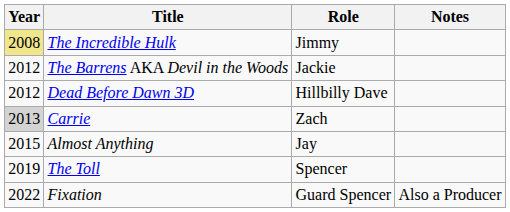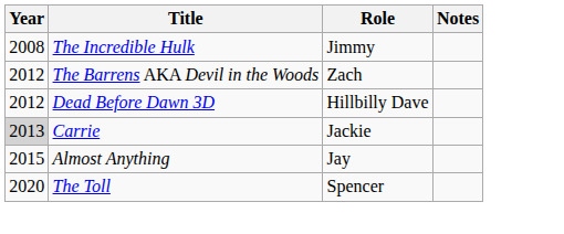The Incredible Hulk | Year: khaki background -> no background
The Barrens AKA Devil in the Woods | Role: Jackie -> Zach
Carrie | Role: Zach -> Jackie
The Toll | Year: 2019 -> 2020
- row: 2022 | Fixation | Guard Spencer | Also a Producer
